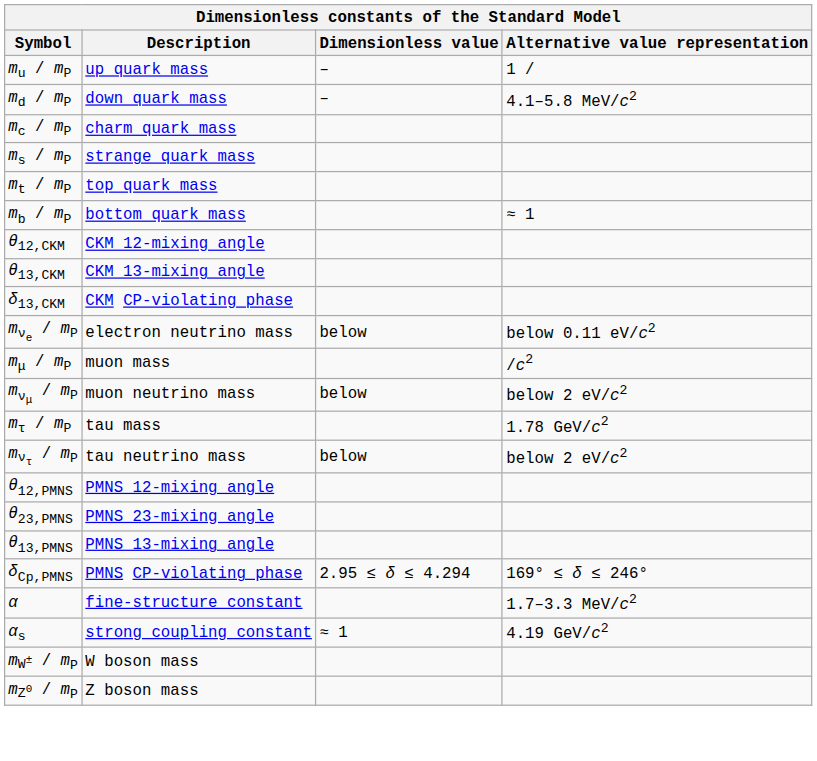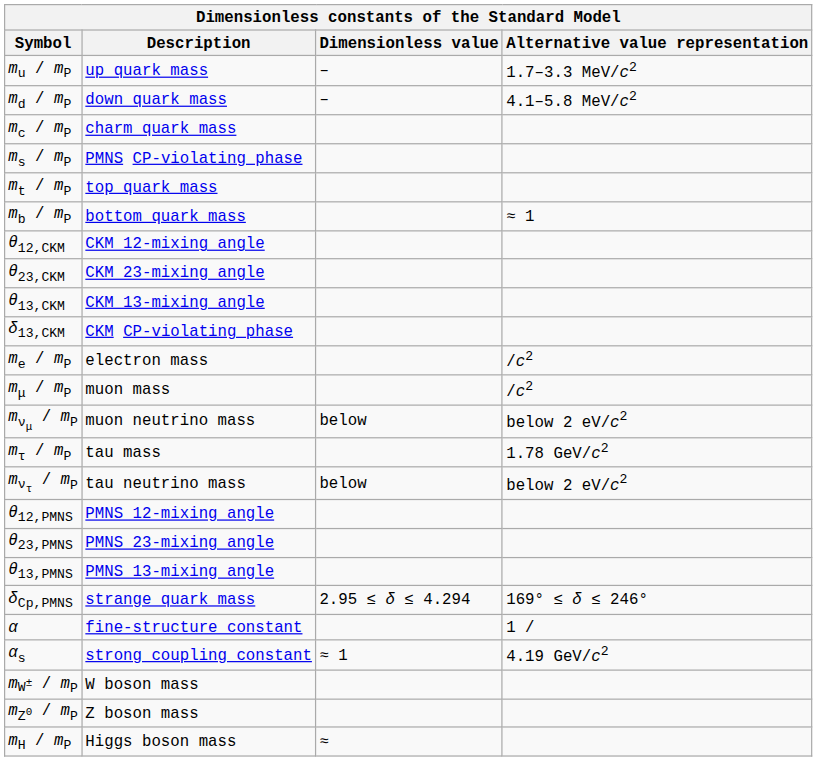mu / mP | Alternative value representation: 1 / -> 1.7–3.3 MeV/c2
ms / mP | Description: strange quark mass -> PMNS CP-violating phase
+ row: θ23,CKM | CKM 23-mixing angle
+ row: me / mP | electron mass | /c2
- row: mνe / mP | electron neutrino mass | below | below 0.11 eV/c2
δCp,PMNS | Description: PMNS CP-violating phase -> strange quark mass
α | Alternative value representation: 1.7–3.3 MeV/c2 -> 1 /
+ row: mH / mP | Higgs boson mass | ≈
